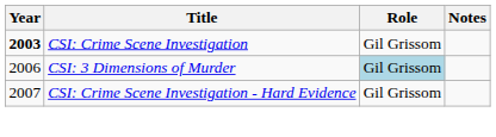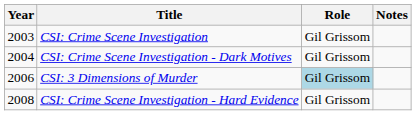CSI: Crime Scene Investigation | Year: bold -> normal
+ row: 2004 | CSI: Crime Scene Investigation - Dark Motives | Gil Grissom
CSI: Crime Scene Investigation - Hard Evidence | Year: 2007 -> 2008
